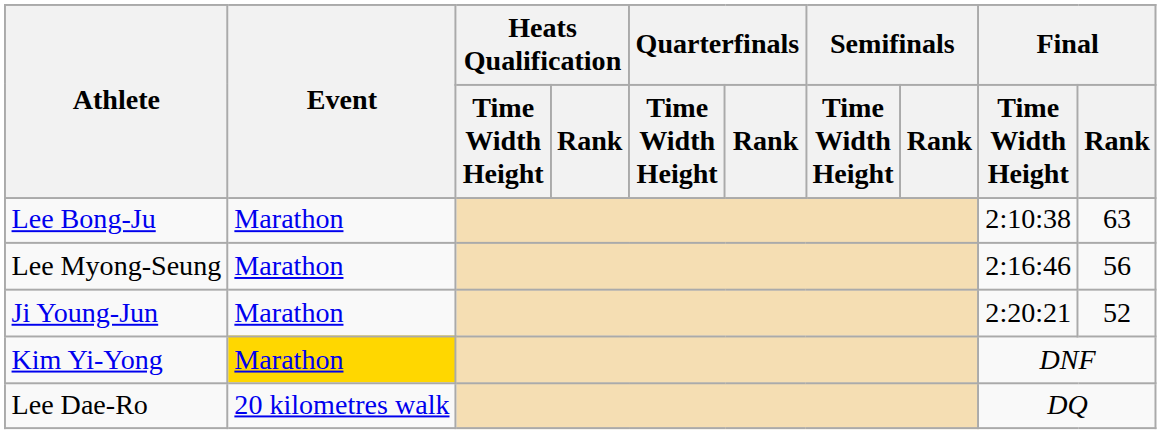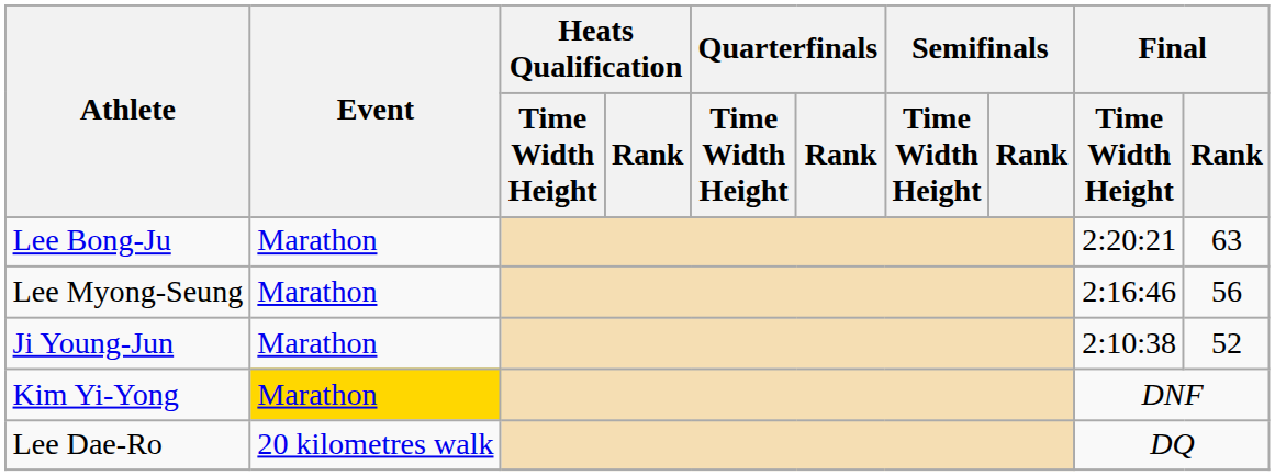Lee Bong-Ju | Final / Time Width Height: 2:10:38 -> 2:20:21
Ji Young-Jun | Final / Time Width Height: 2:20:21 -> 2:10:38
